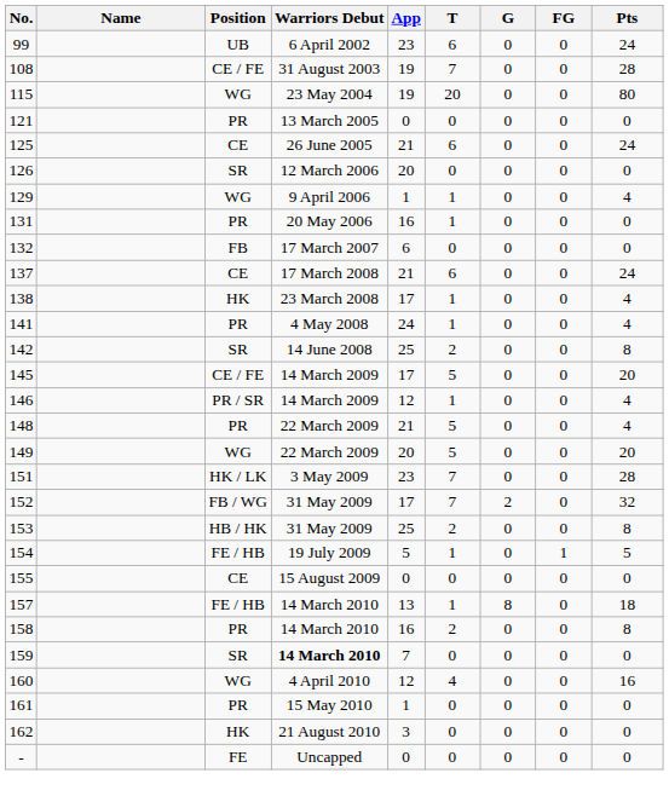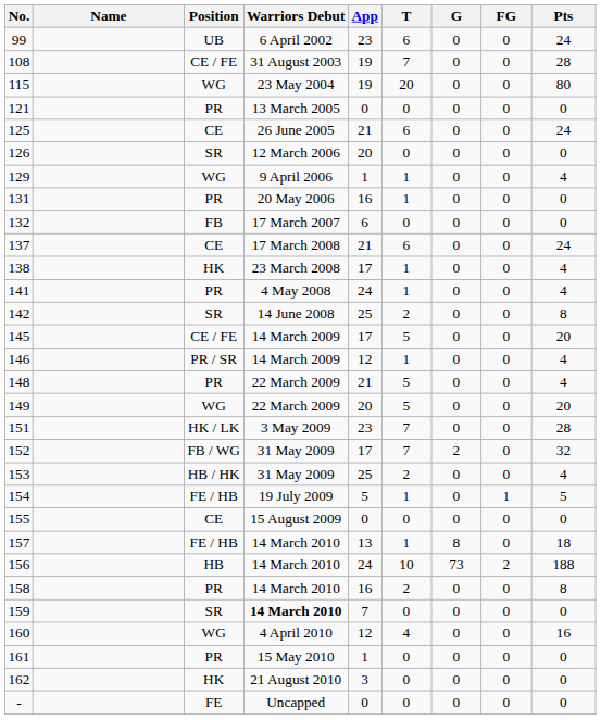153 | Pts: 8 -> 4
+ row: 156 | HB | 14 March 2010 | 24 | 10 | 73 | 2 | 188
